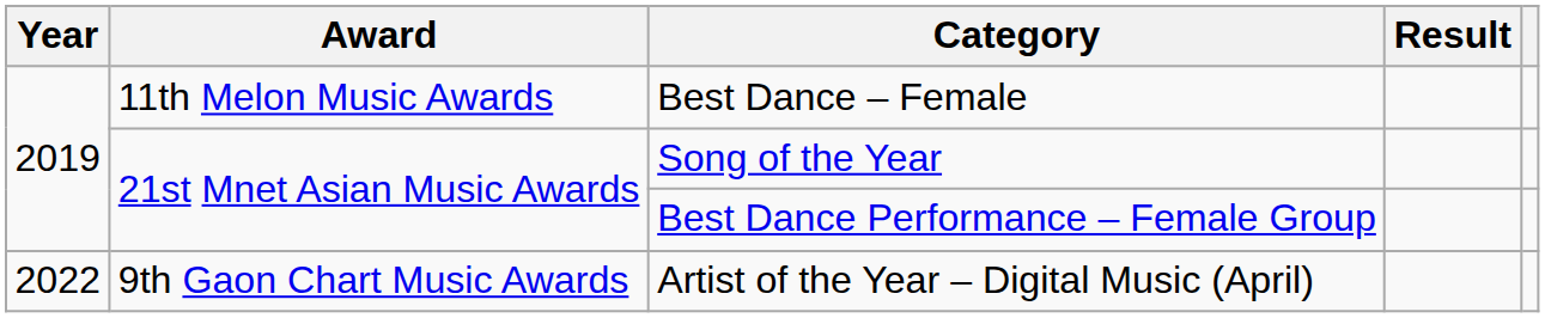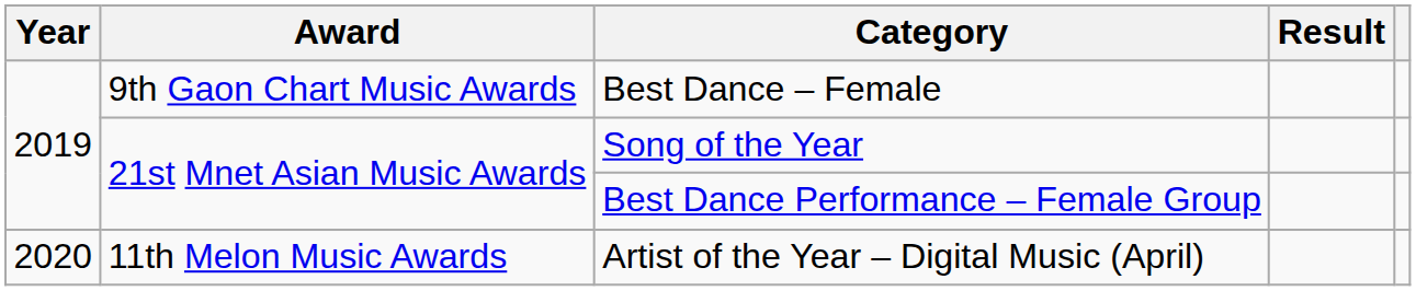Best Dance – Female | Award: 11th Melon Music Awards -> 9th Gaon Chart Music Awards
Artist of the Year – Digital Music (April) | Year: 2022 -> 2020
Artist of the Year – Digital Music (April) | Award: 9th Gaon Chart Music Awards -> 11th Melon Music Awards
